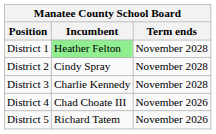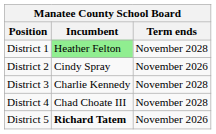District 2 | Term ends: November 2028 -> November 2026
District 4 | Term ends: November 2026 -> November 2028
District 5 | Incumbent: normal -> bold
